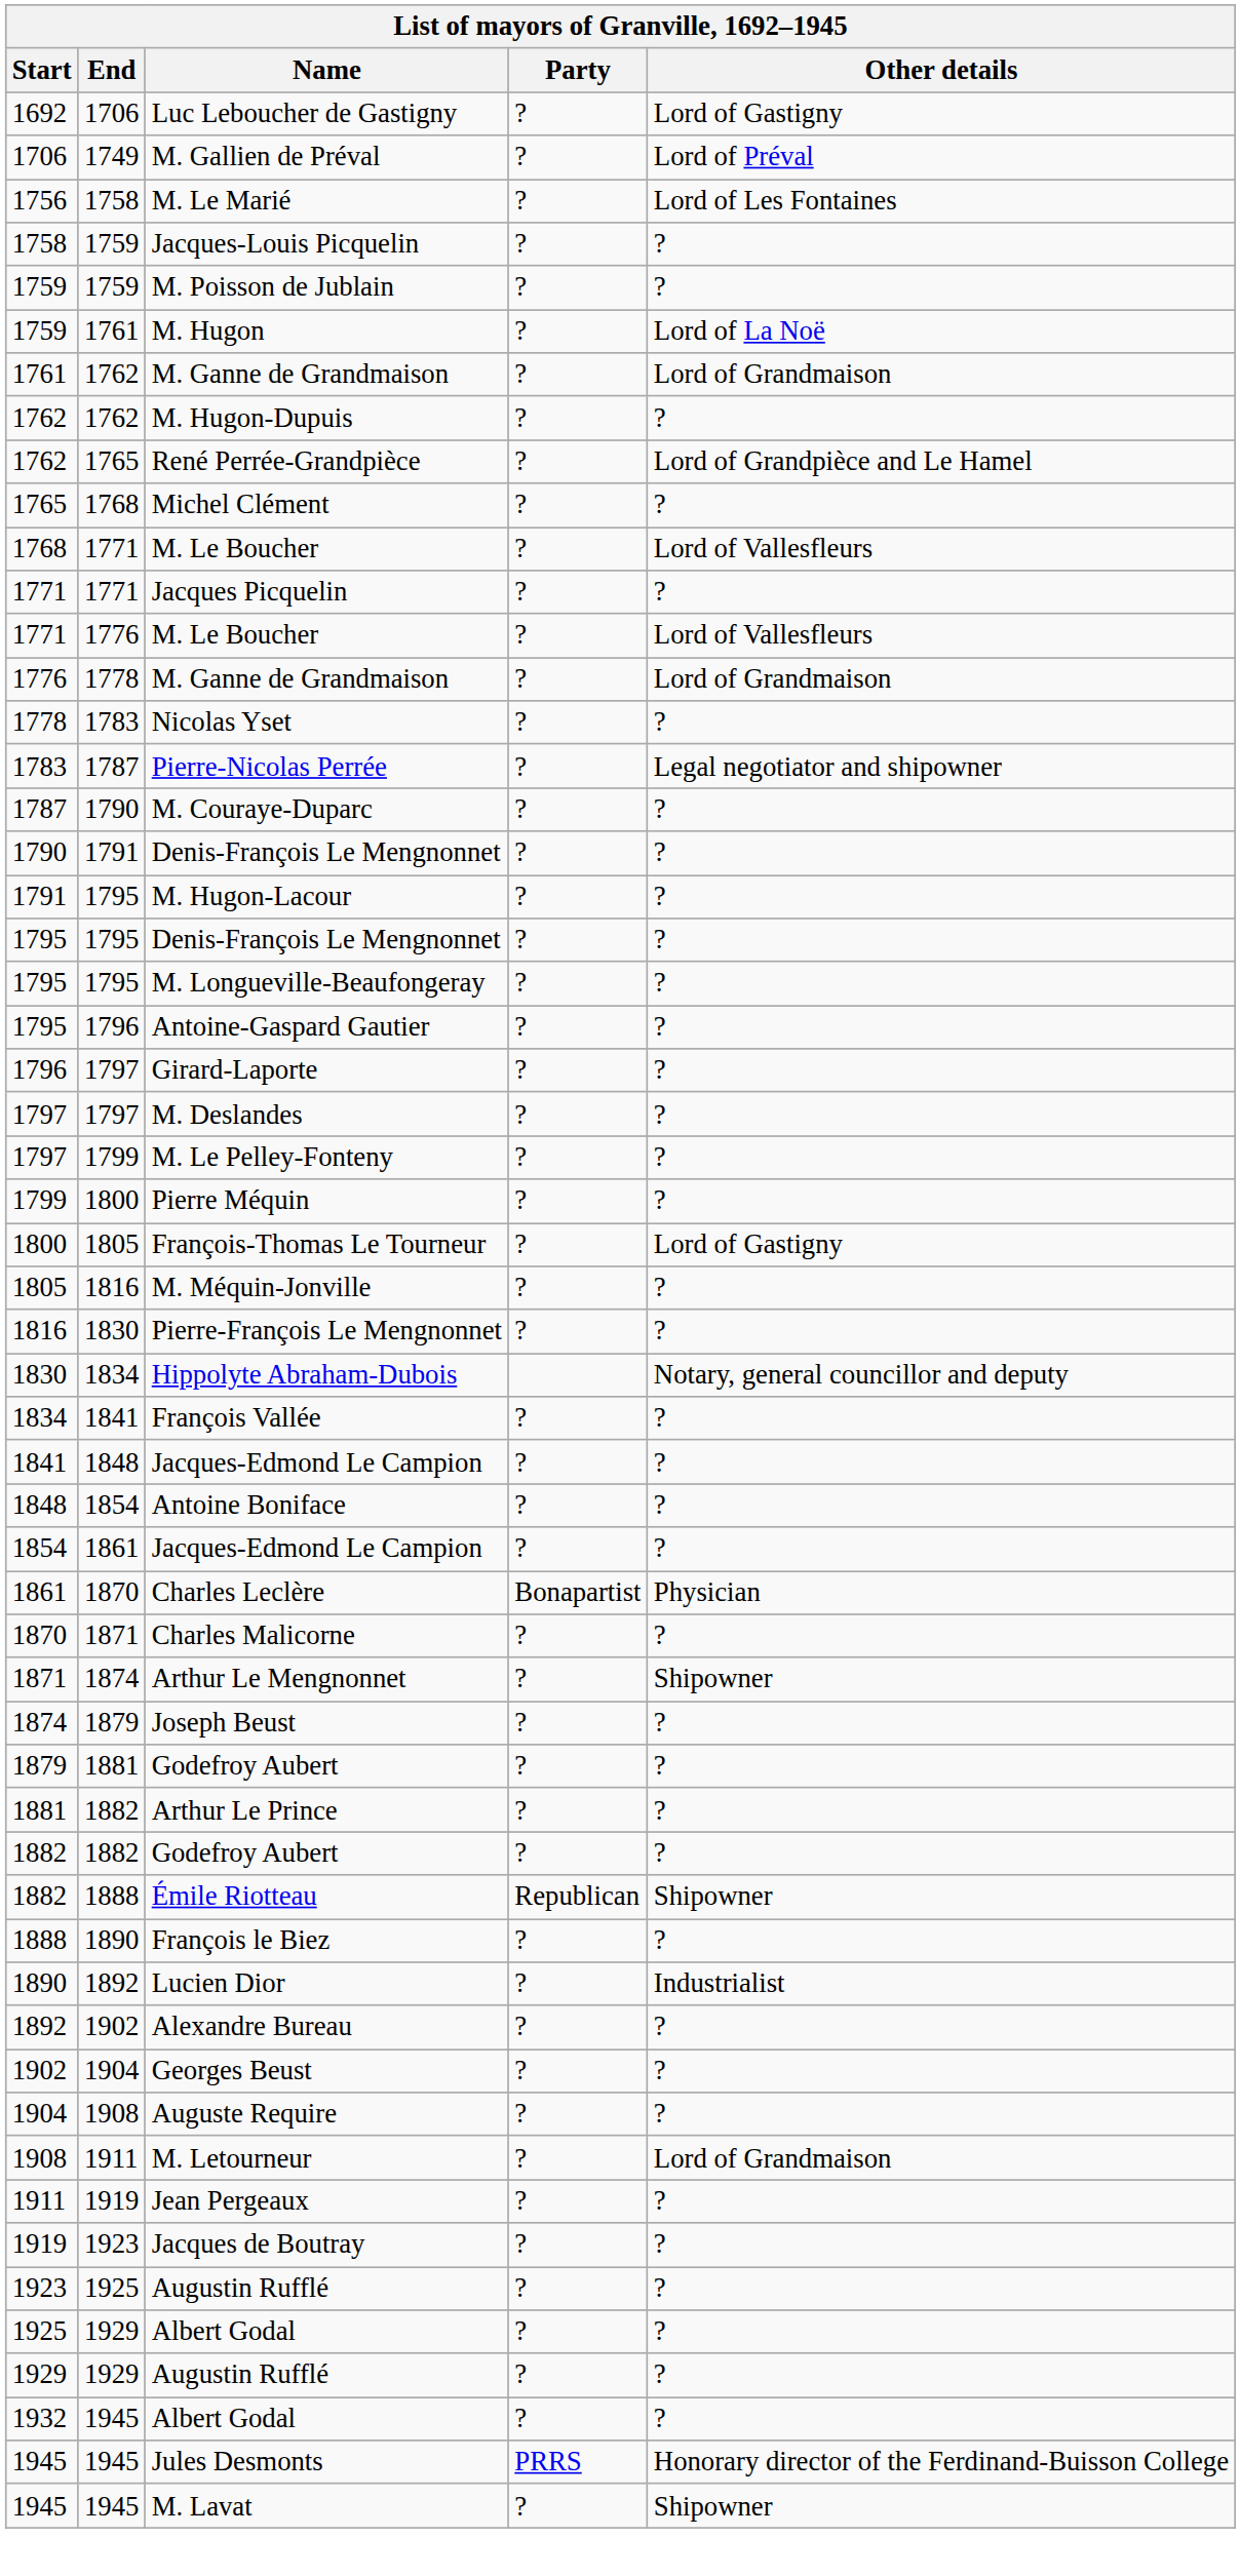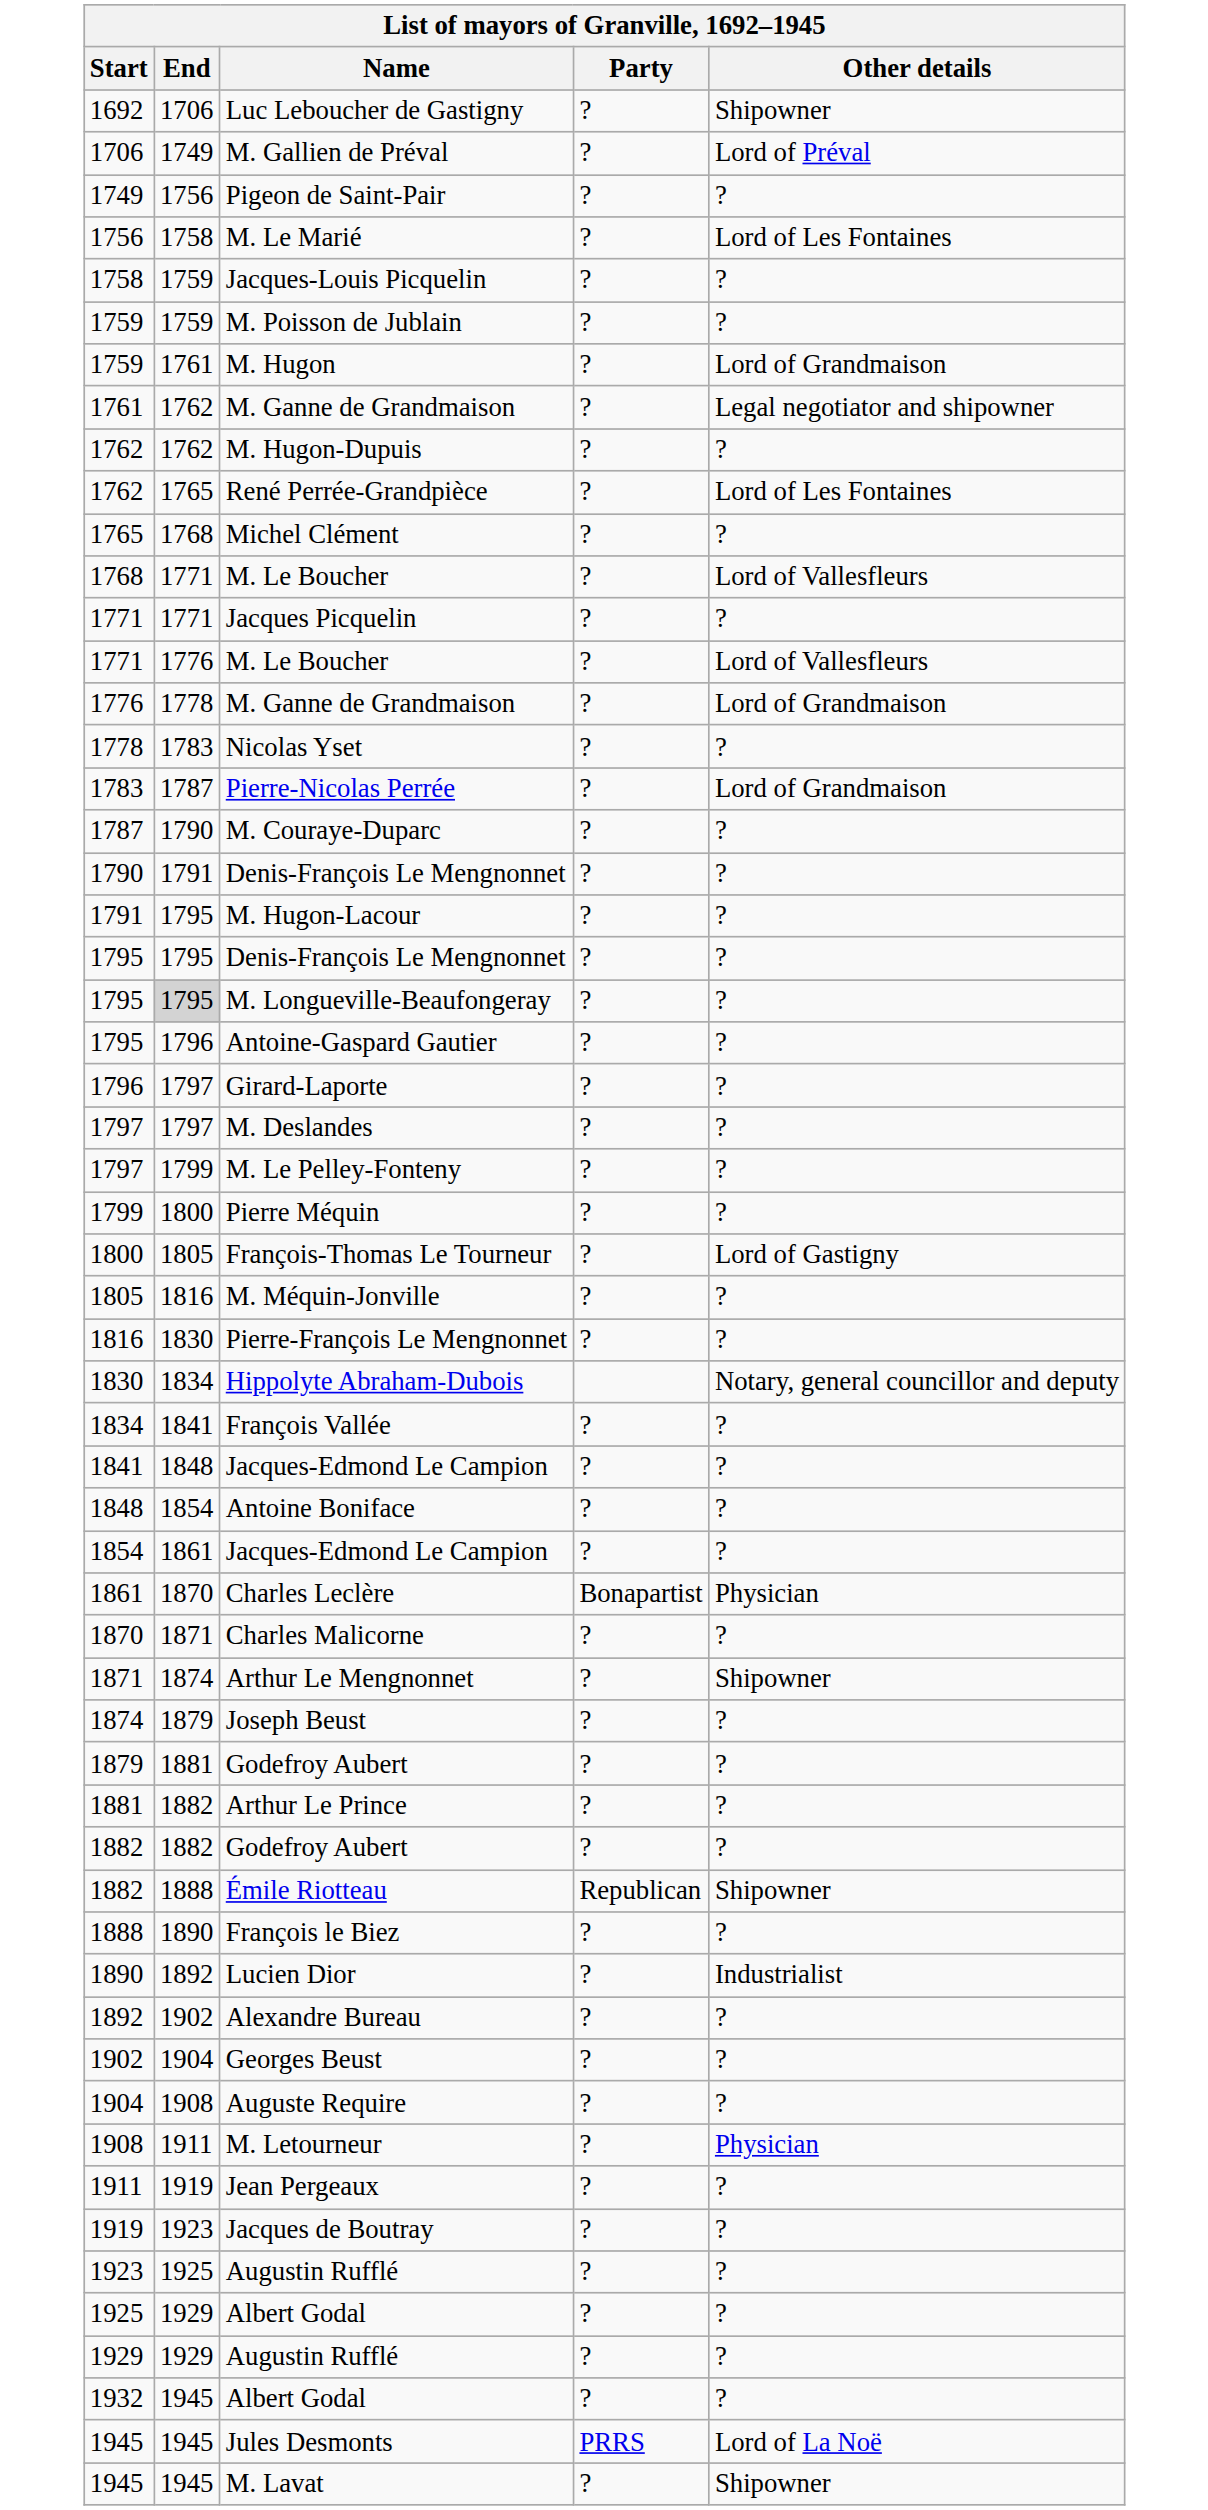Luc Leboucher de Gastigny | Other details: Lord of Gastigny -> Shipowner
+ row: 1749 | 1756 | Pigeon de Saint-Pair | ? | ?
M. Hugon | Other details: Lord of La Noë -> Lord of Grandmaison
1761 / M. Ganne de Grandmaison | Other details: Lord of Grandmaison -> Legal negotiator and shipowner
René Perrée-Grandpièce | Other details: Lord of Grandpièce and Le Hamel -> Lord of Les Fontaines
Pierre-Nicolas Perrée | Other details: Legal negotiator and shipowner -> Lord of Grandmaison
M. Longueville-Beaufongeray | End: no background -> lightgrey background
M. Letourneur | Other details: Lord of Grandmaison -> Physician
Jules Desmonts | Other details: Honorary director of the Ferdinand-Buisson College -> Lord of La Noë
